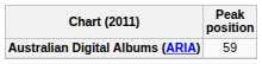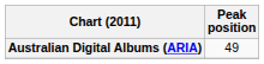Australian Digital Albums (ARIA) | Peak position: 59 -> 49
